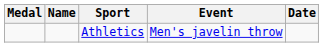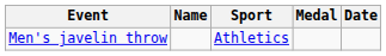columns swapped: Medal <-> Event
